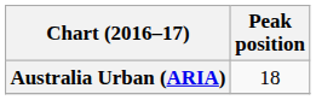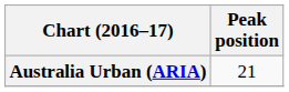Australia Urban (ARIA) | Peak position: 18 -> 21
